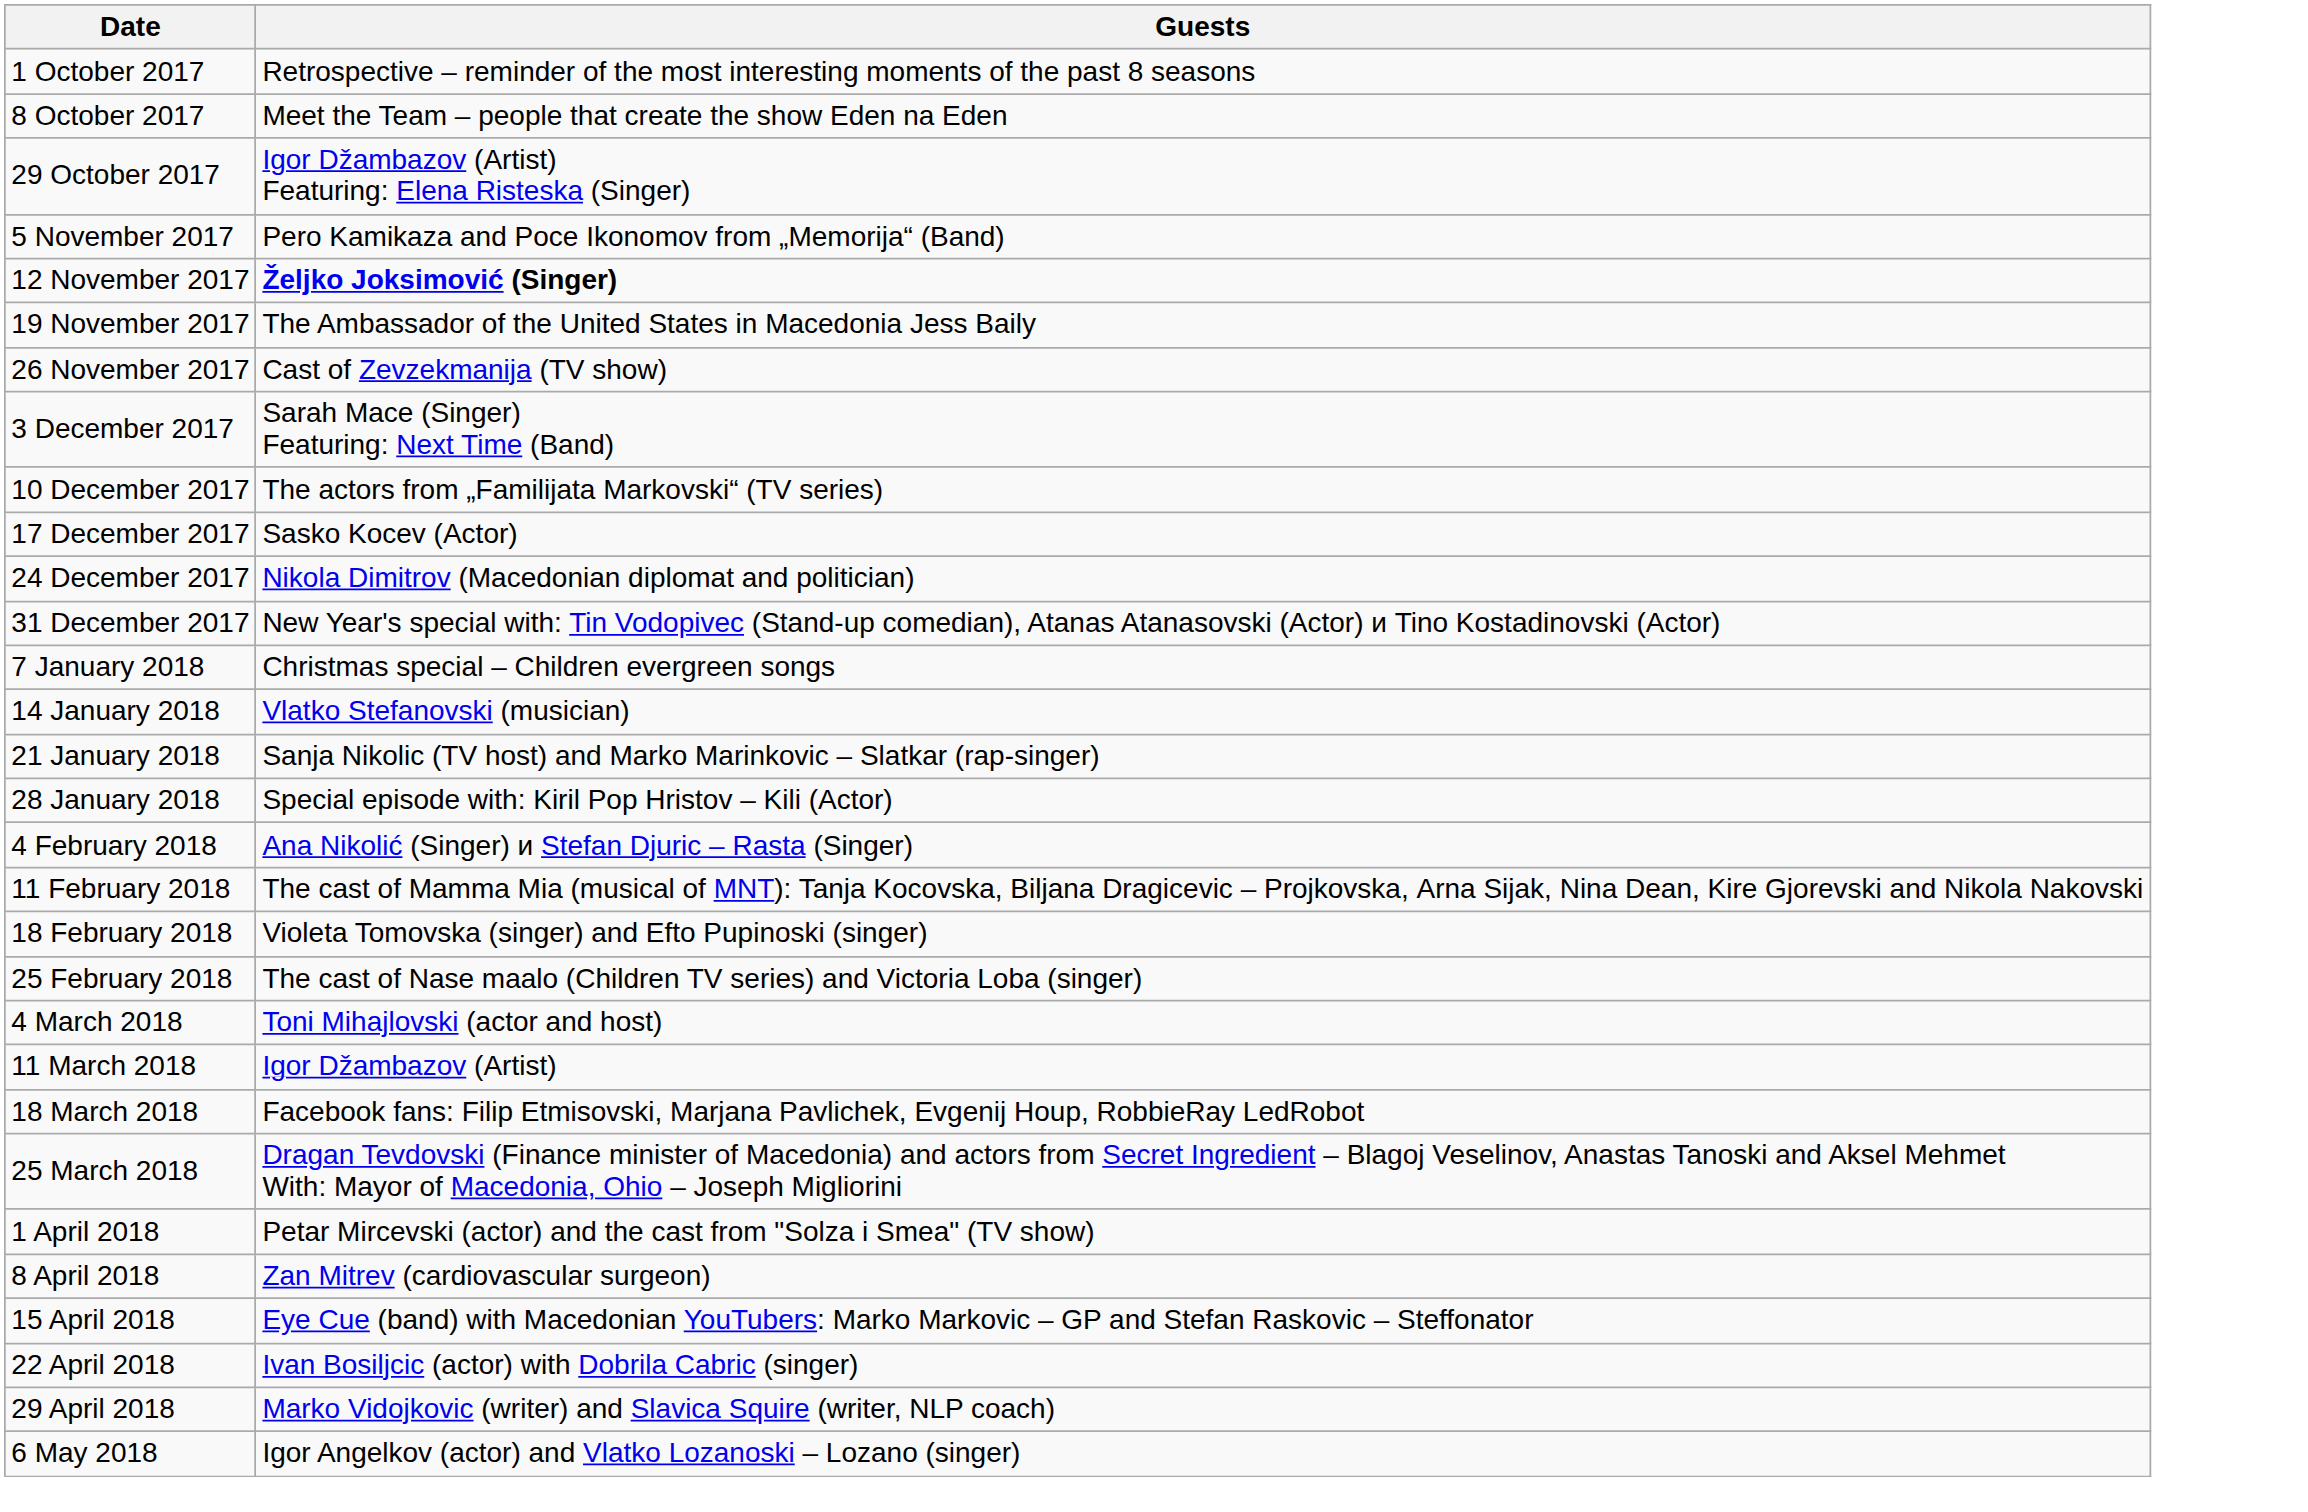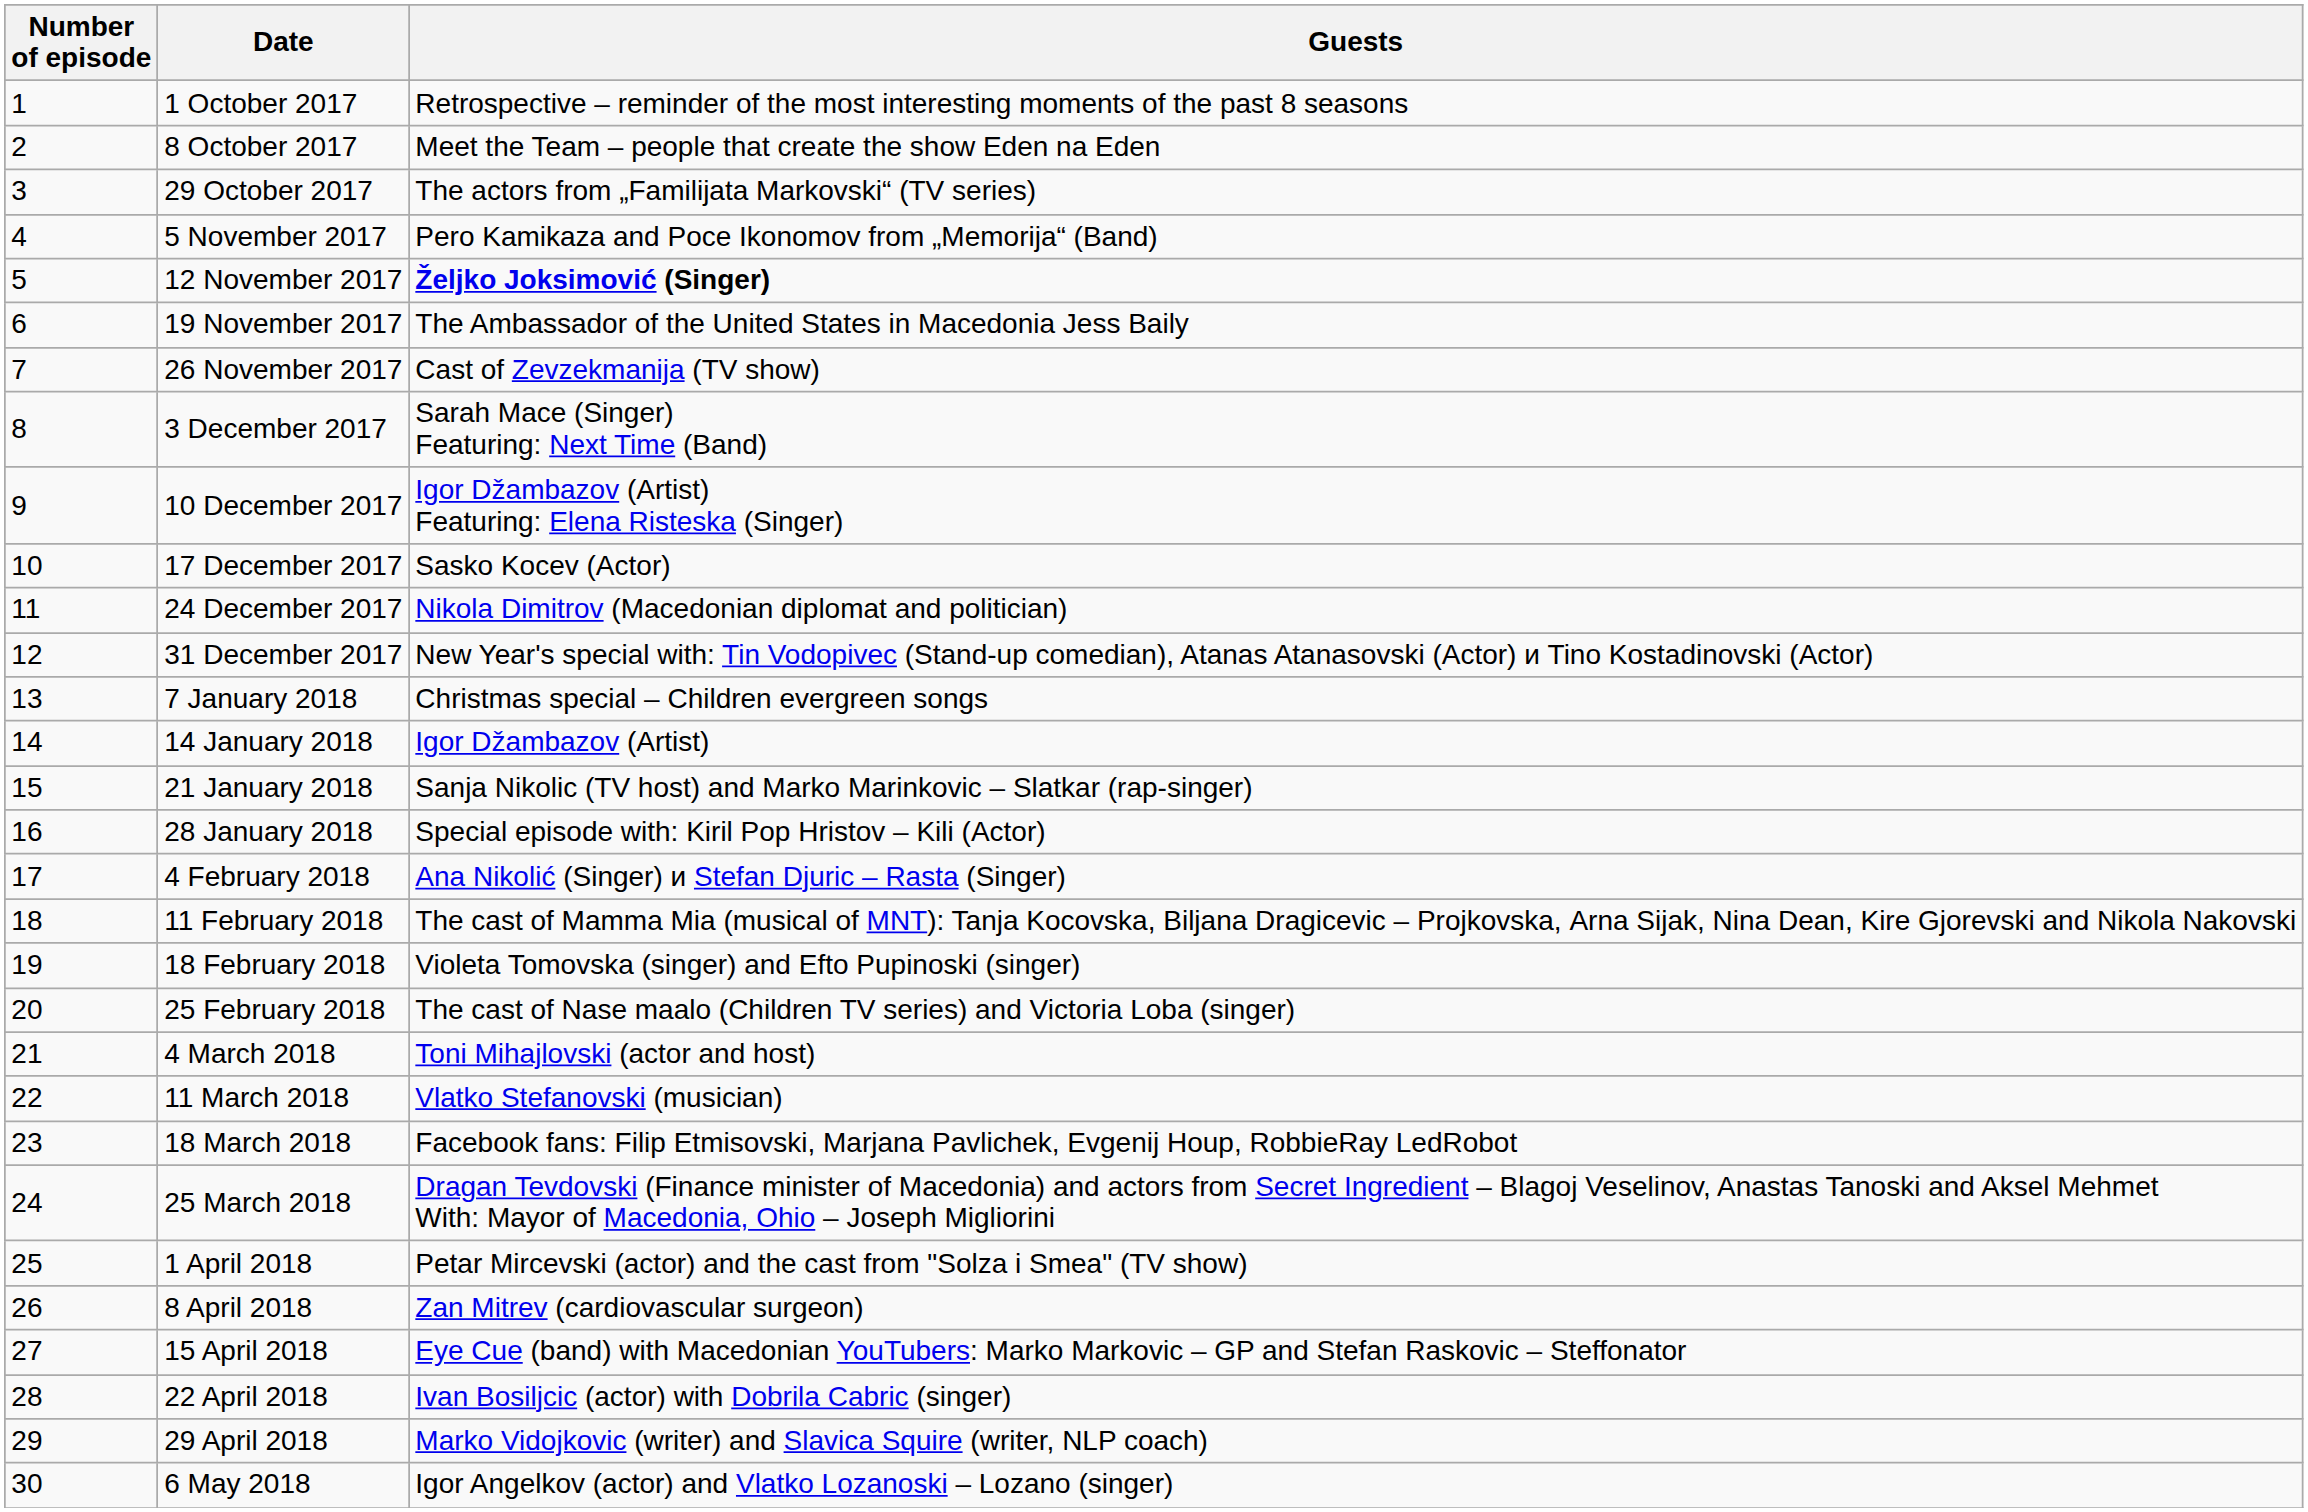+ column: Number of episode | 1 | 2 | 3 | 4 | 5 | 6 | 7 | 8 | 9 | 10 | 11 | 12 | 13 | 14 | 15 | 16 | 17 | 18 | 19 | 20 | 21 | 22 | 23 | 24 | 25 | 26 | 27 | 28 | 29 | 30
29 October 2017 | Guests: Igor Džambazov (Artist) Featuring: Elena Risteska (Singer) -> The actors from „Familijata Markovski“ (TV series)
10 December 2017 | Guests: The actors from „Familijata Markovski“ (TV series) -> Igor Džambazov (Artist) Featuring: Elena Risteska (Singer)
14 January 2018 | Guests: Vlatko Stefanovski (musician) -> Igor Džambazov (Artist)
11 March 2018 | Guests: Igor Džambazov (Artist) -> Vlatko Stefanovski (musician)
